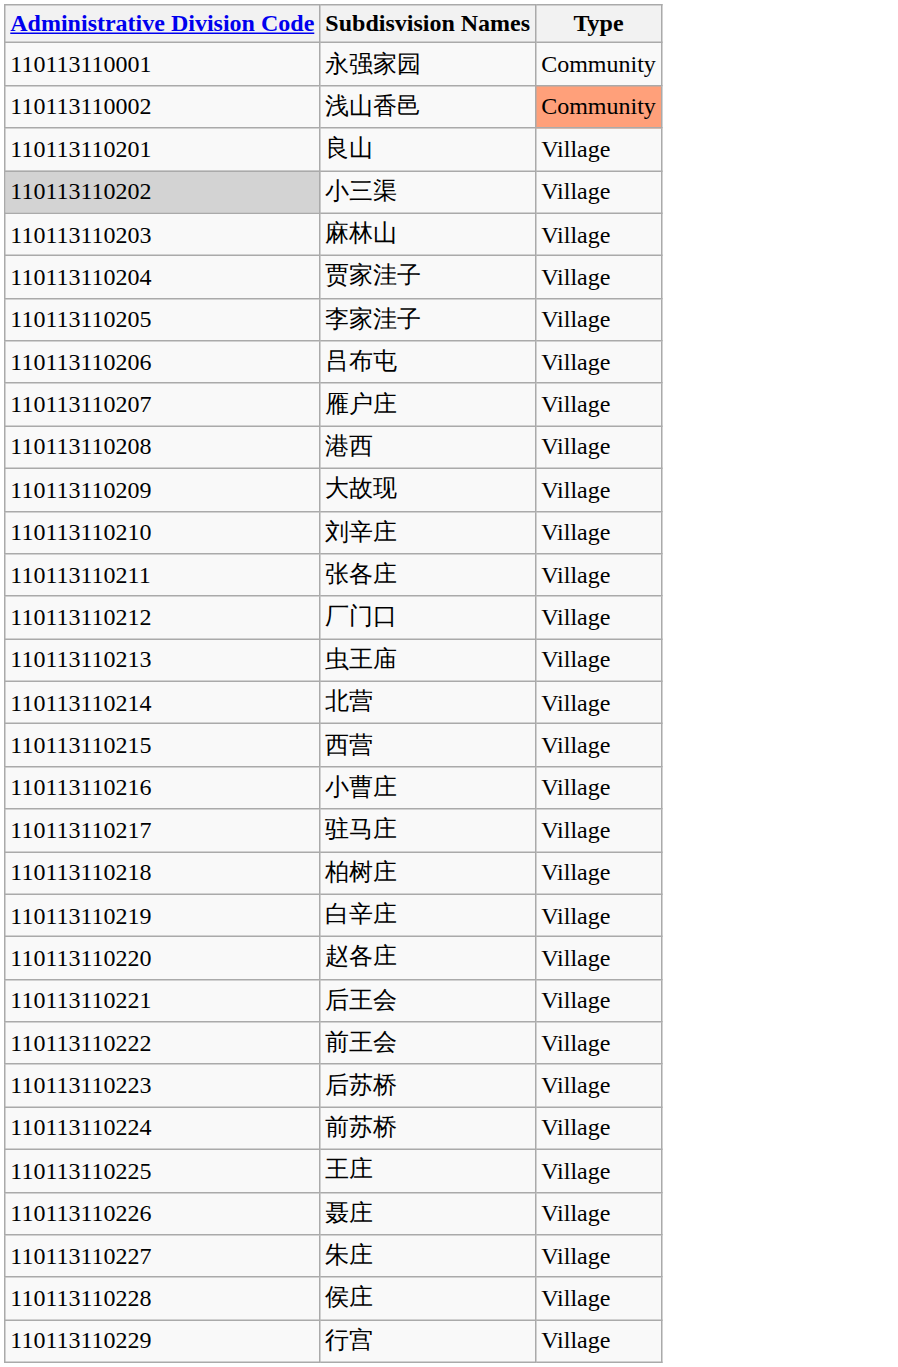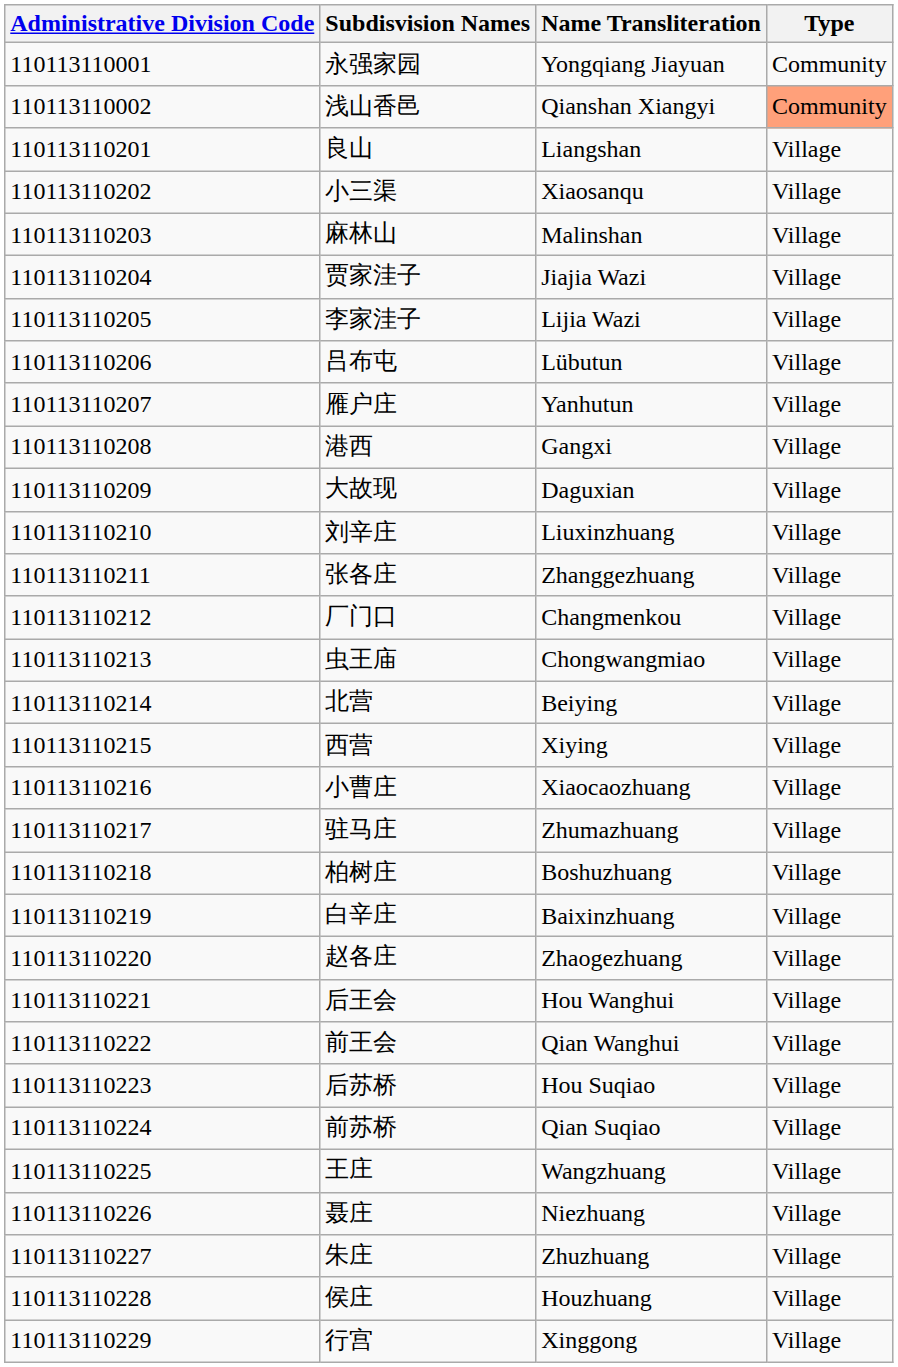+ column: Name Transliteration | Yongqiang Jiayuan | Qianshan Xiangyi | Liangshan | Xiaosanqu | Malinshan | Jiajia Wazi | Lijia Wazi | Lübutun | Yanhutun | Gangxi | Daguxian | Liuxinzhuang | Zhanggezhuang | Changmenkou | Chongwangmiao | Beiying | Xiying | Xiaocaozhuang | Zhumazhuang | Boshuzhuang | Baixinzhuang | Zhaogezhuang | Hou Wanghui | Qian Wanghui | Hou Suqiao | Qian Suqiao | Wangzhuang | Niezhuang | Zhuzhuang | Houzhuang | Xinggong
小三渠 | Administrative Division Code: lightgrey background -> no background
